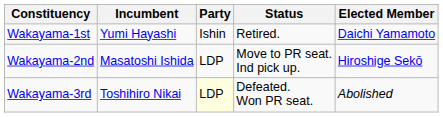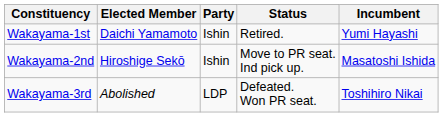columns swapped: Incumbent <-> Elected Member
Wakayama-2nd | Party: LDP -> Ishin
Wakayama-3rd | Party: lightyellow background -> no background
